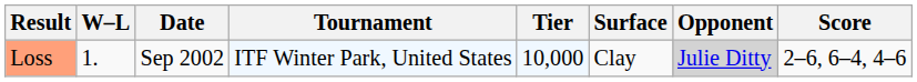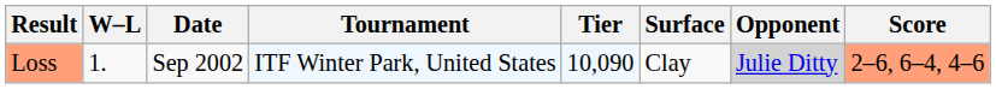Loss | Tier: 10,000 -> 10,090
Loss | Score: no background -> lightsalmon background
